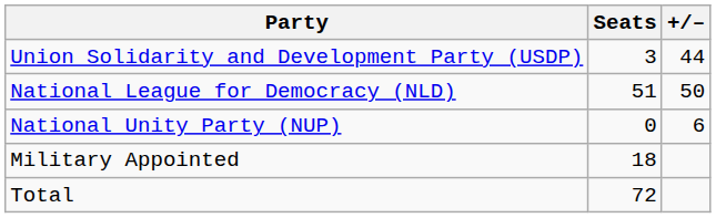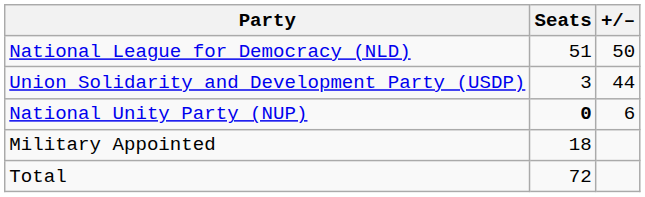rows swapped: National League for Democracy (NLD) <-> Union Solidarity and Development Party (USDP)
National Unity Party (NUP) | Seats: normal -> bold
